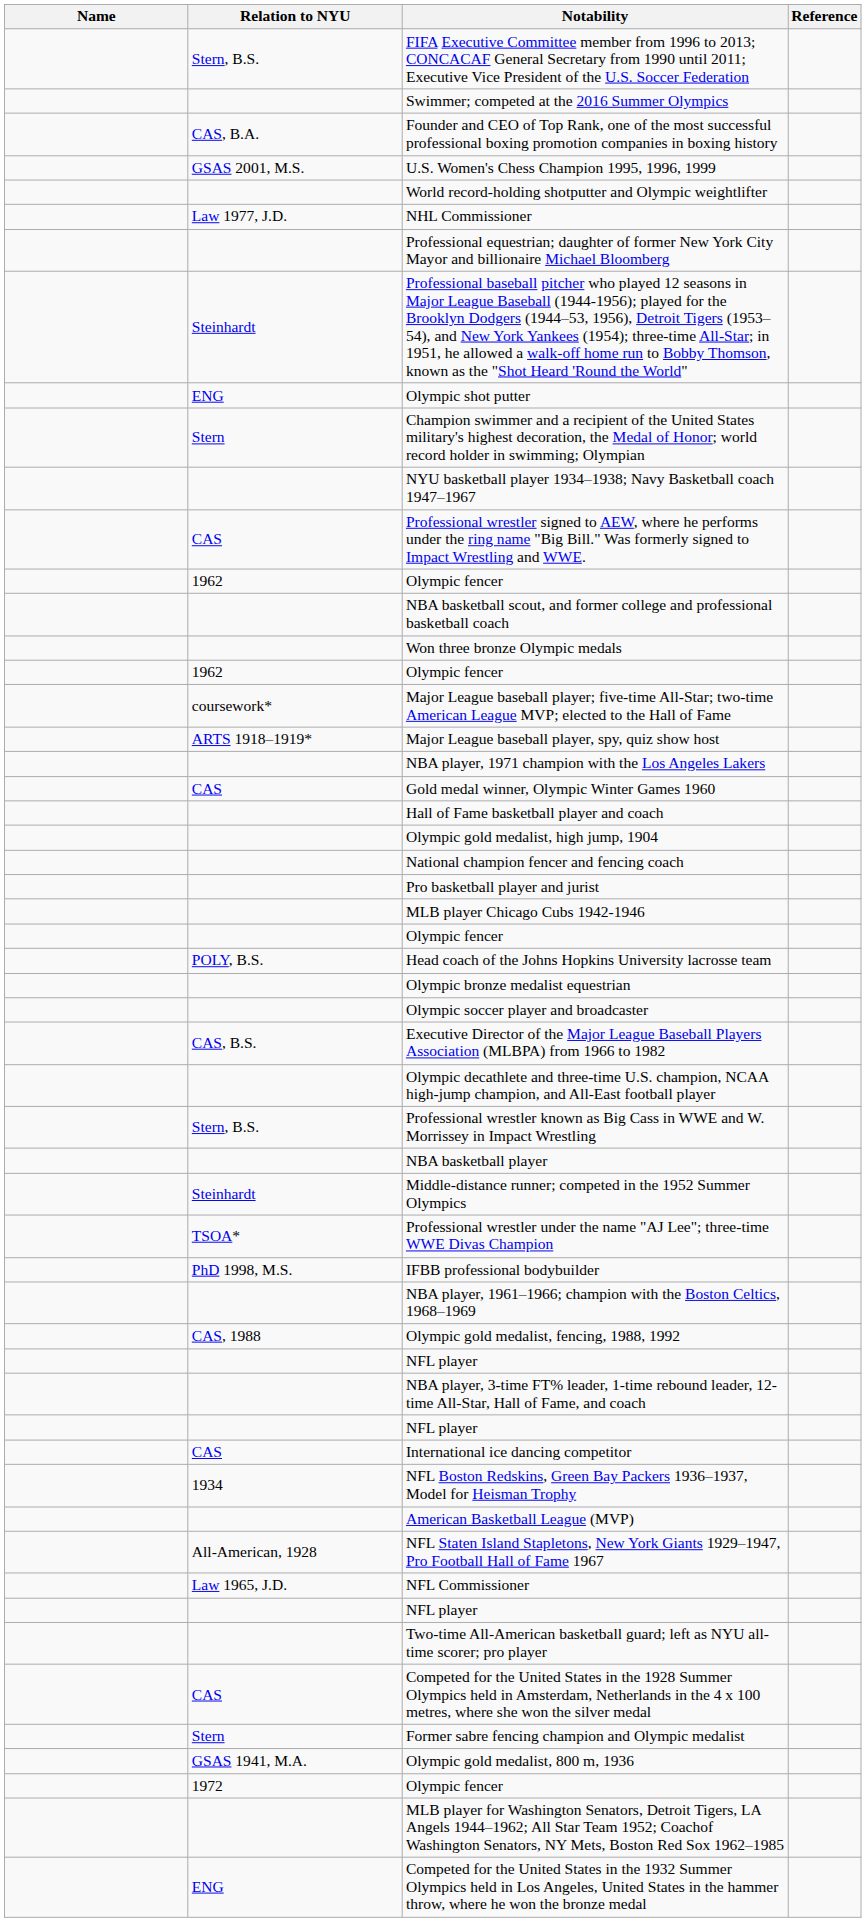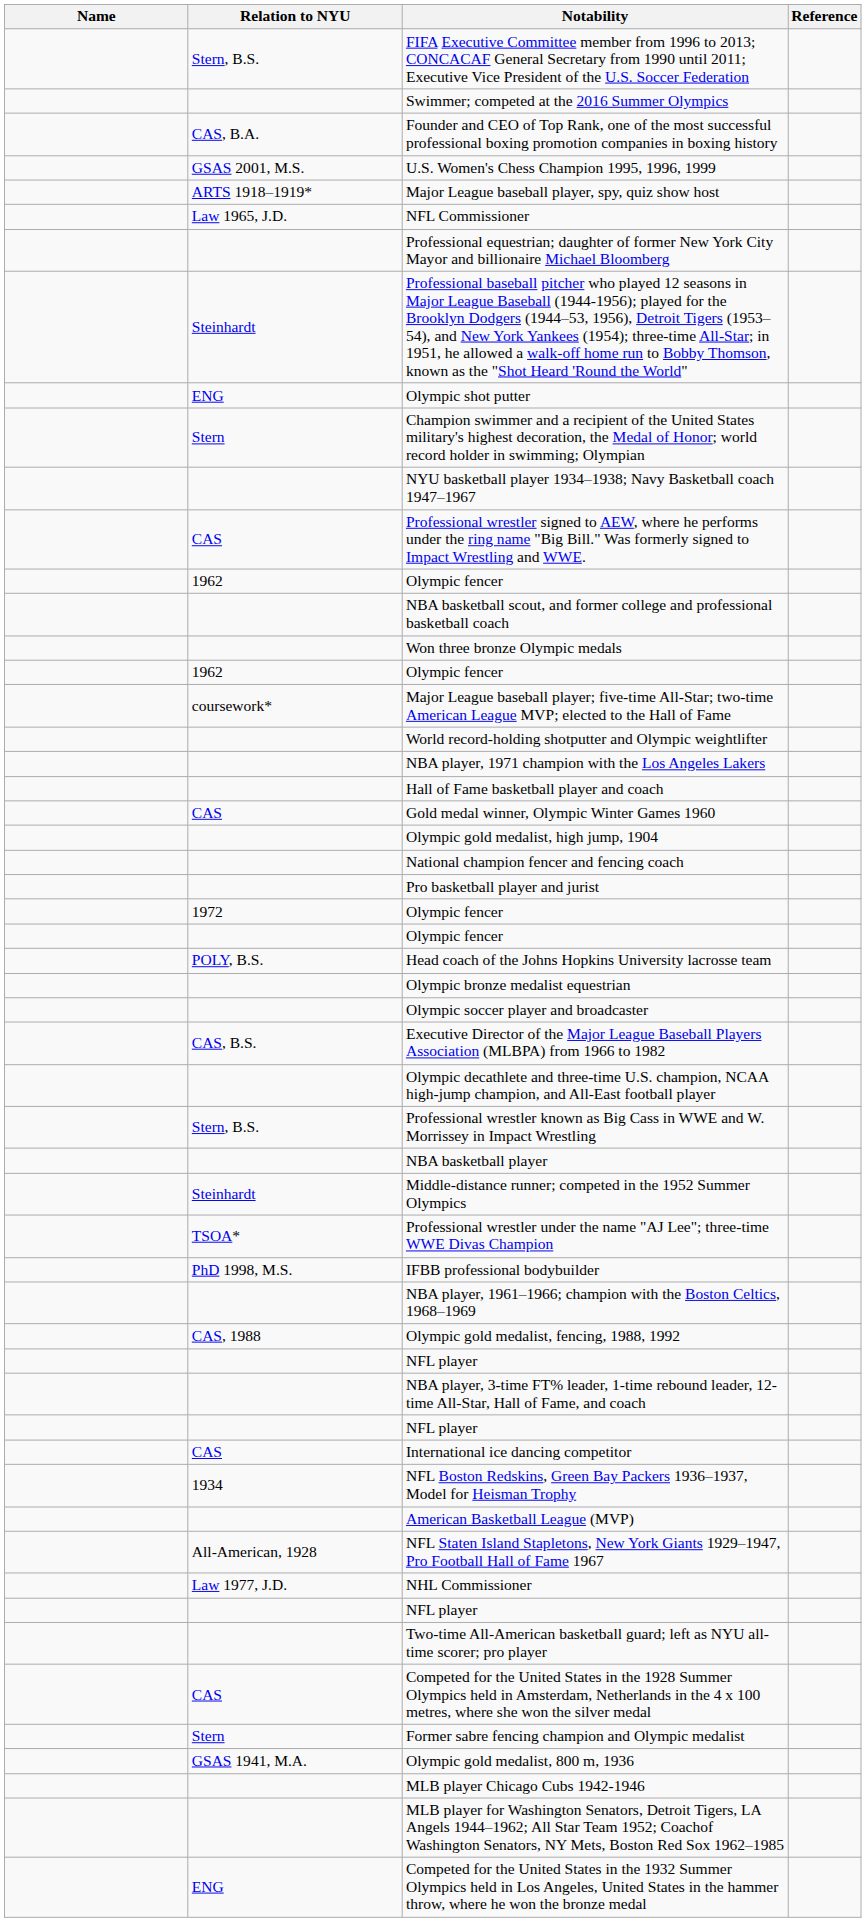rows swapped: Major League baseball player, spy, quiz show host <-> World record-holding shotputter and Olympic weightlifter
rows swapped: NHL Commissioner <-> NFL Commissioner
rows swapped: Gold medal winner, Olympic Winter Games 1960 <-> Hall of Fame basketball player and coach
rows swapped: 1972 / Olympic fencer <-> MLB player Chicago Cubs 1942-1946
